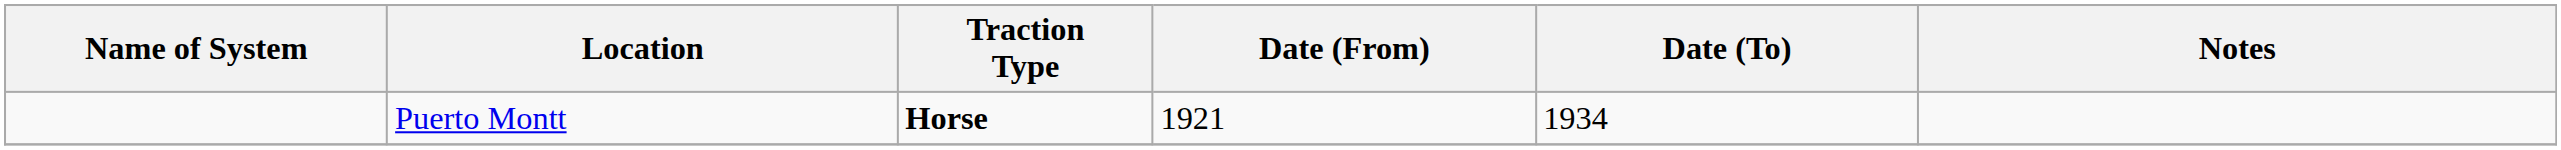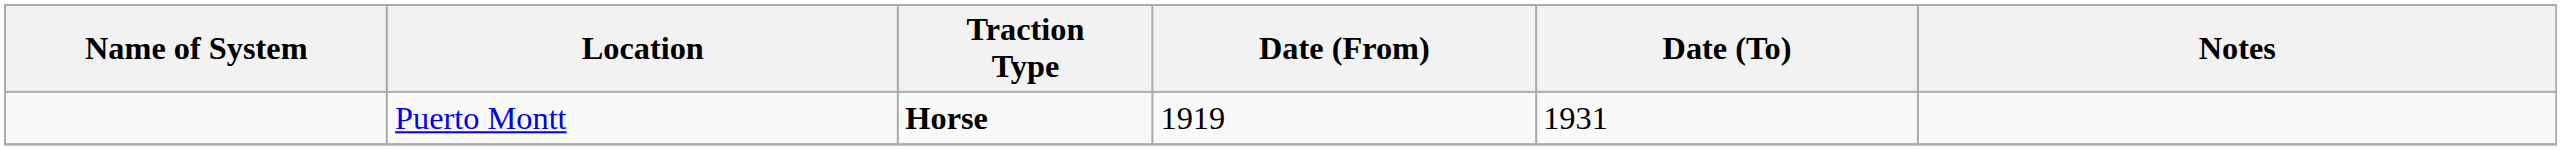Puerto Montt | Date (From): 1921 -> 1919
Puerto Montt | Date (To): 1934 -> 1931
